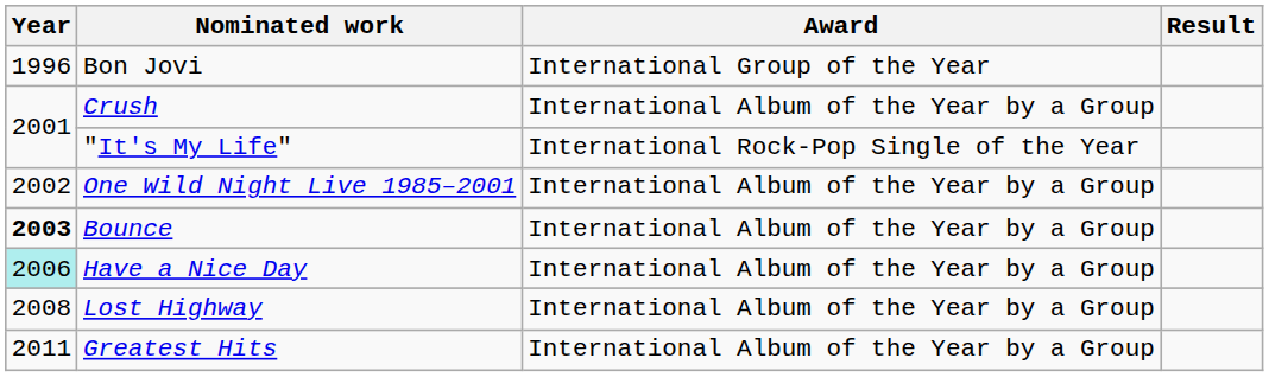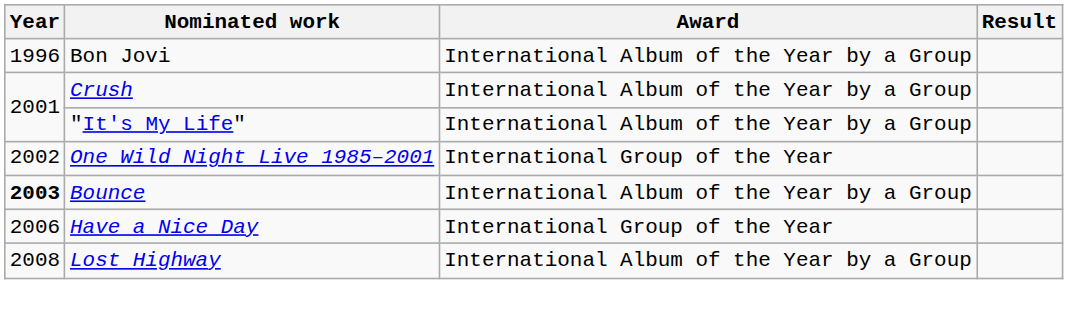Bon Jovi | Award: International Group of the Year -> International Album of the Year by a Group
"It's My Life" | Award: International Rock-Pop Single of the Year -> International Album of the Year by a Group
One Wild Night Live 1985–2001 | Award: International Album of the Year by a Group -> International Group of the Year
Have a Nice Day | Year: paleturquoise background -> no background
Have a Nice Day | Award: International Album of the Year by a Group -> International Group of the Year
- row: 2011 | Greatest Hits | International Album of the Year by a Group
